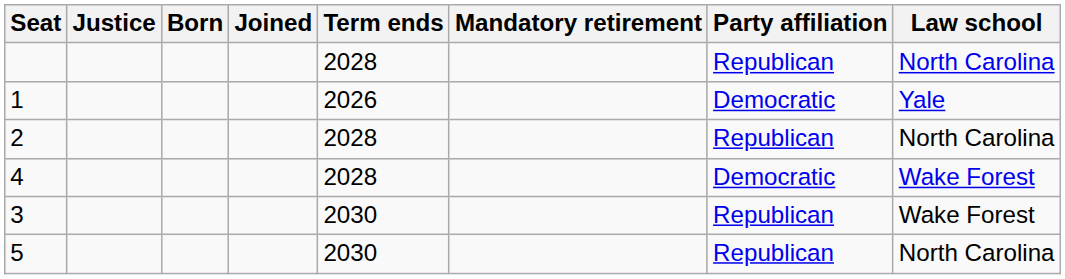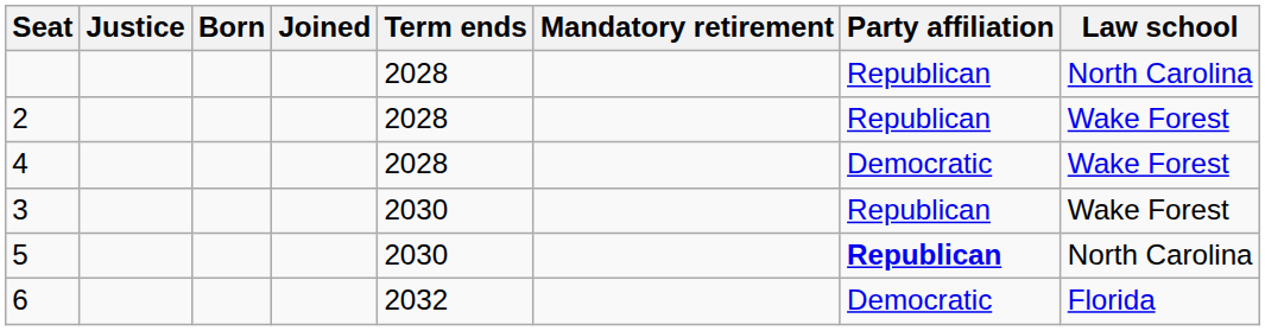- row: 1 | 2026 | Democratic | Yale
2 | Law school: North Carolina -> Wake Forest
5 | Party affiliation: normal -> bold
+ row: 6 | 2032 | Democratic | Florida
